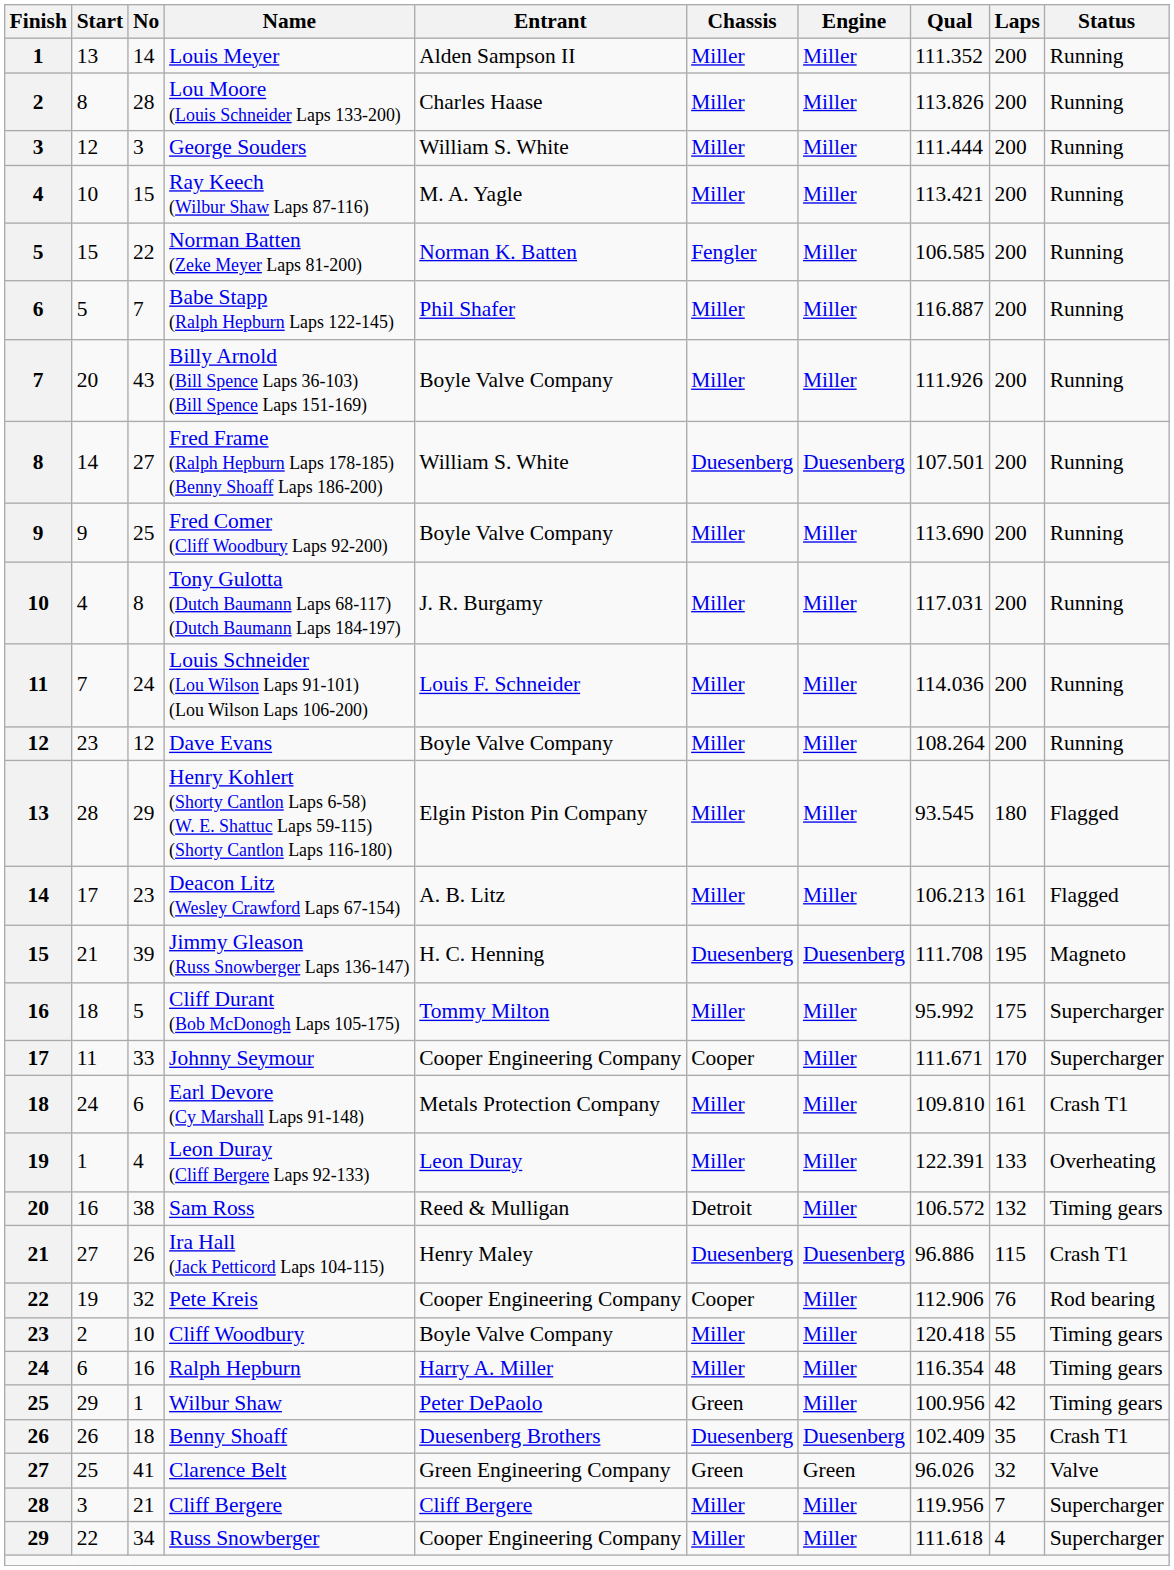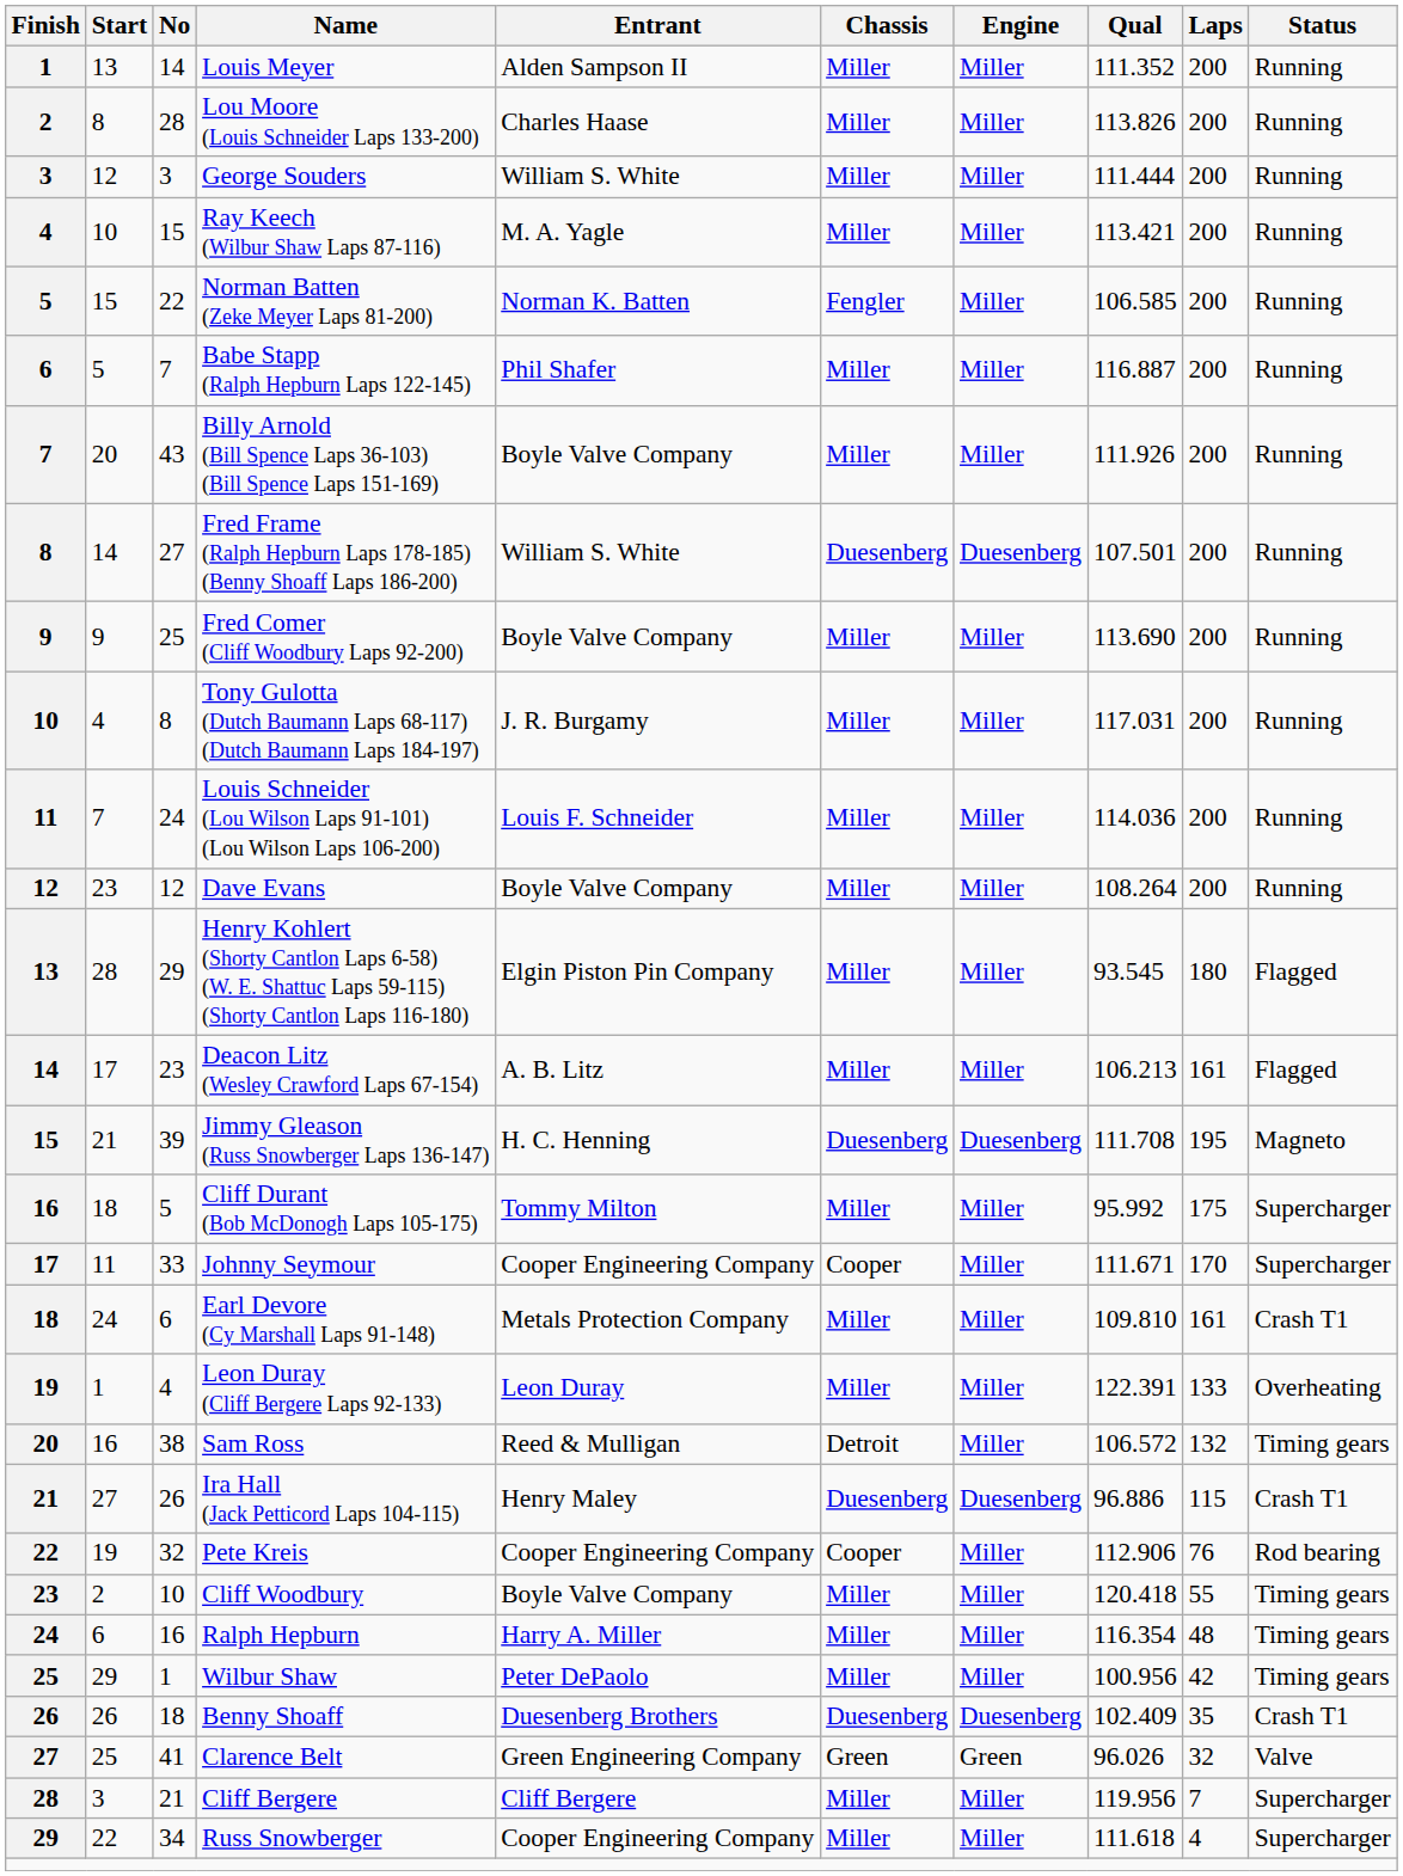Wilbur Shaw | Chassis: Green -> Miller
